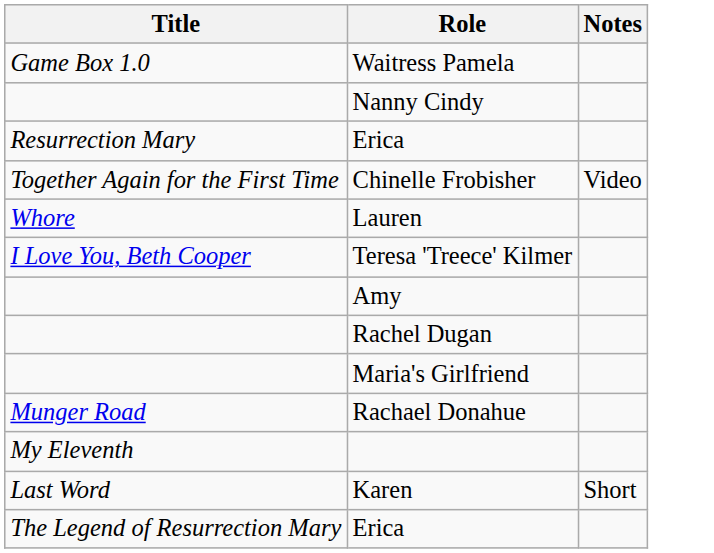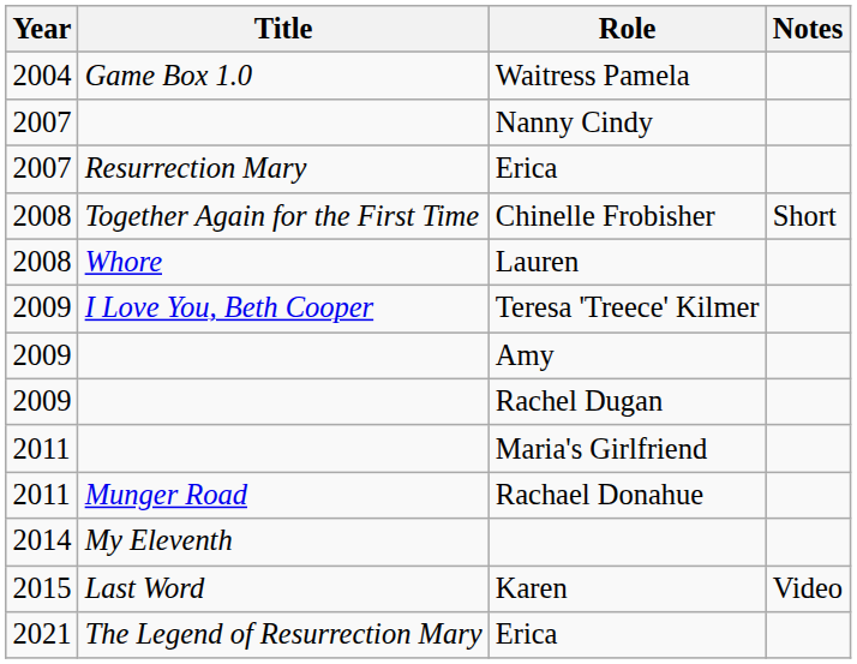+ column: Year | 2004 | 2007 | 2007 | 2008 | 2008 | 2009 | 2009 | 2009 | 2011 | 2011 | 2014 | 2015 | 2021
Chinelle Frobisher | Notes: Video -> Short
Karen | Notes: Short -> Video
